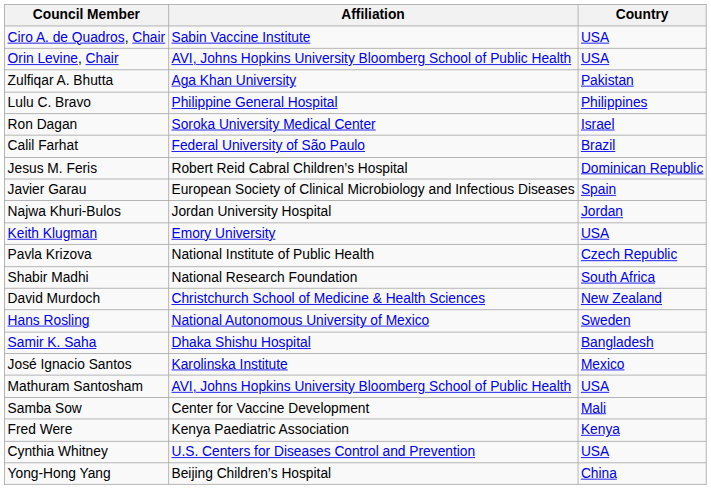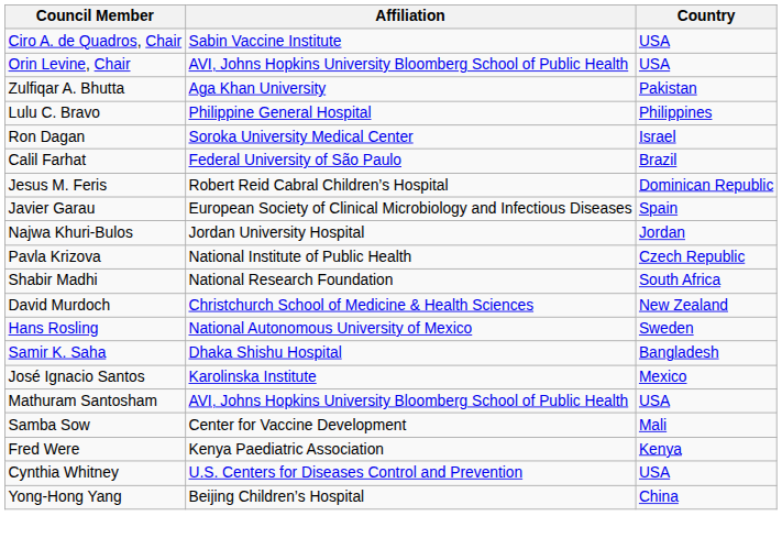- row: Keith Klugman | Emory University | USA
